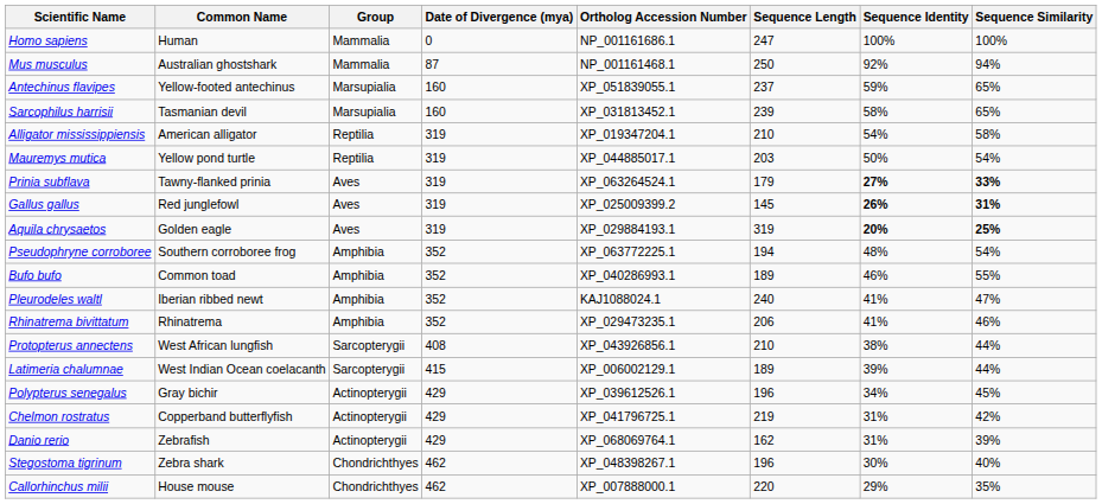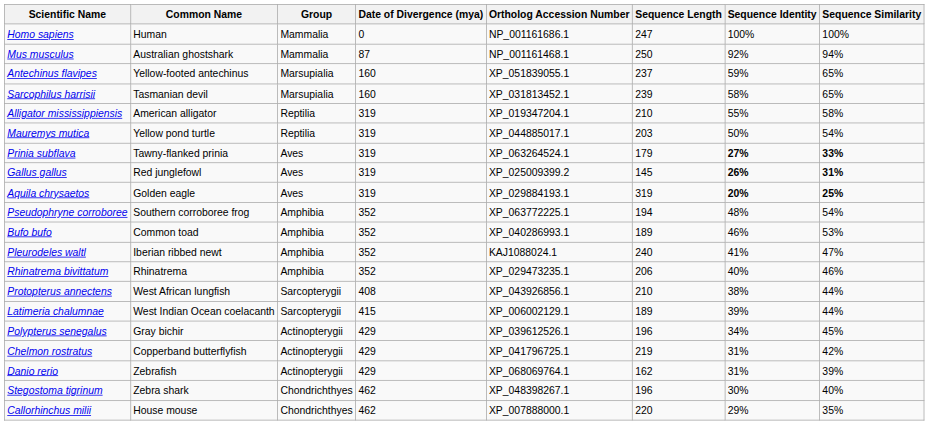Alligator mississippiensis | Sequence Identity: 54% -> 55%
Bufo bufo | Sequence Similarity: 55% -> 53%
Rhinatrema bivittatum | Sequence Identity: 41% -> 40%
